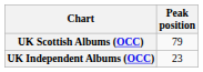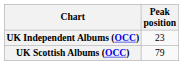rows swapped: UK Independent Albums (OCC) <-> UK Scottish Albums (OCC)
